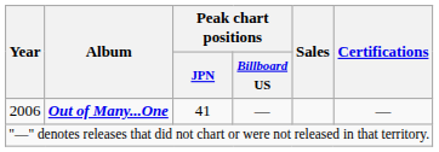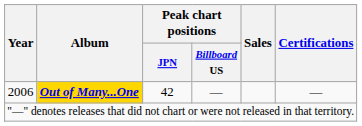2006 | Album: no background -> gold background
2006 | Peak chart positions / JPN: 41 -> 42
